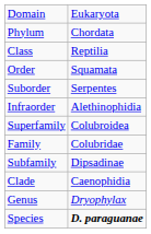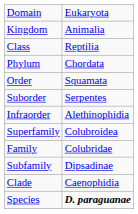+ row: Kingdom | Animalia
rows swapped: Phylum <-> Class
- row: Genus | Dryophylax
